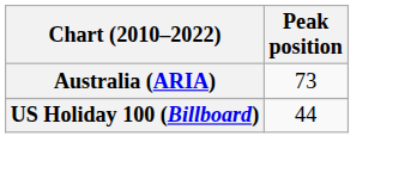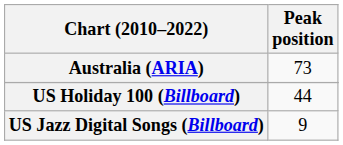+ row: US Jazz Digital Songs (Billboard) | 9
